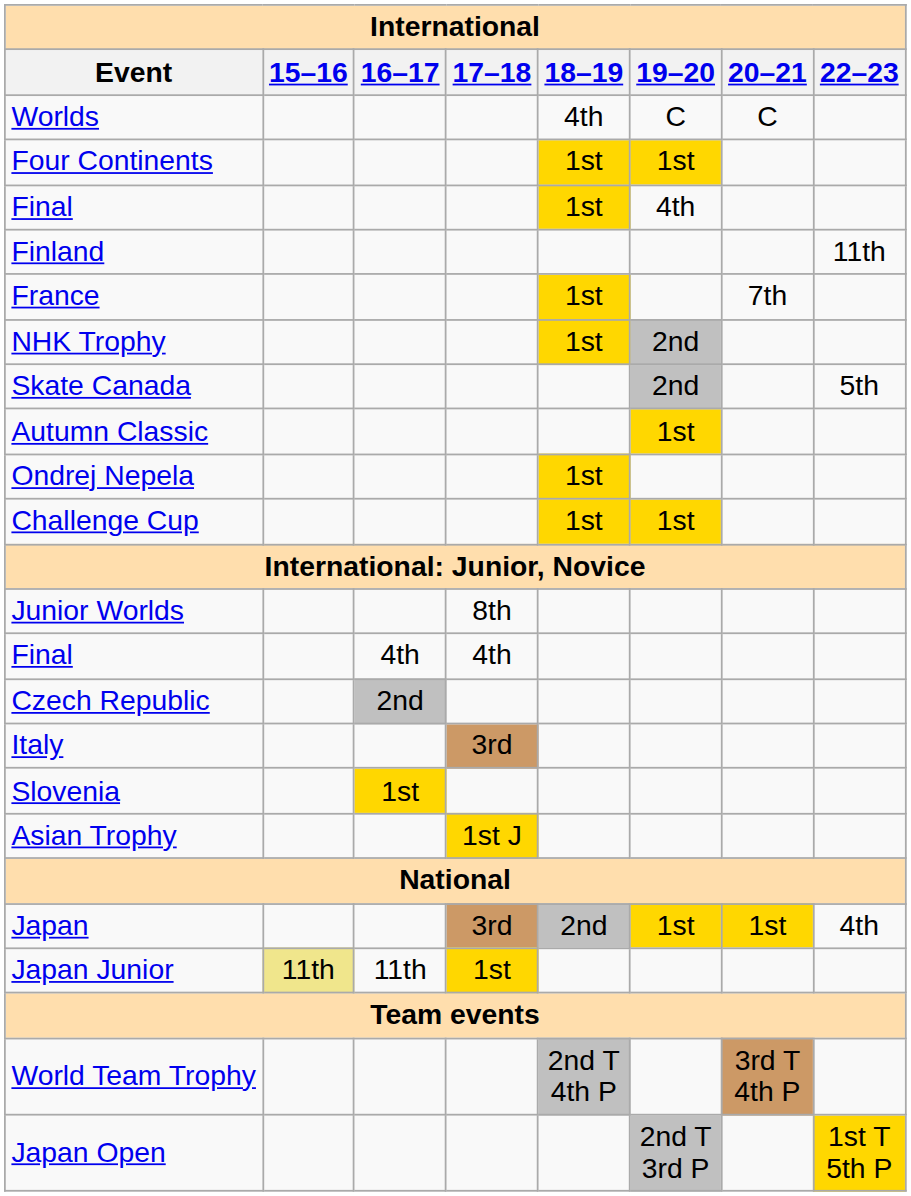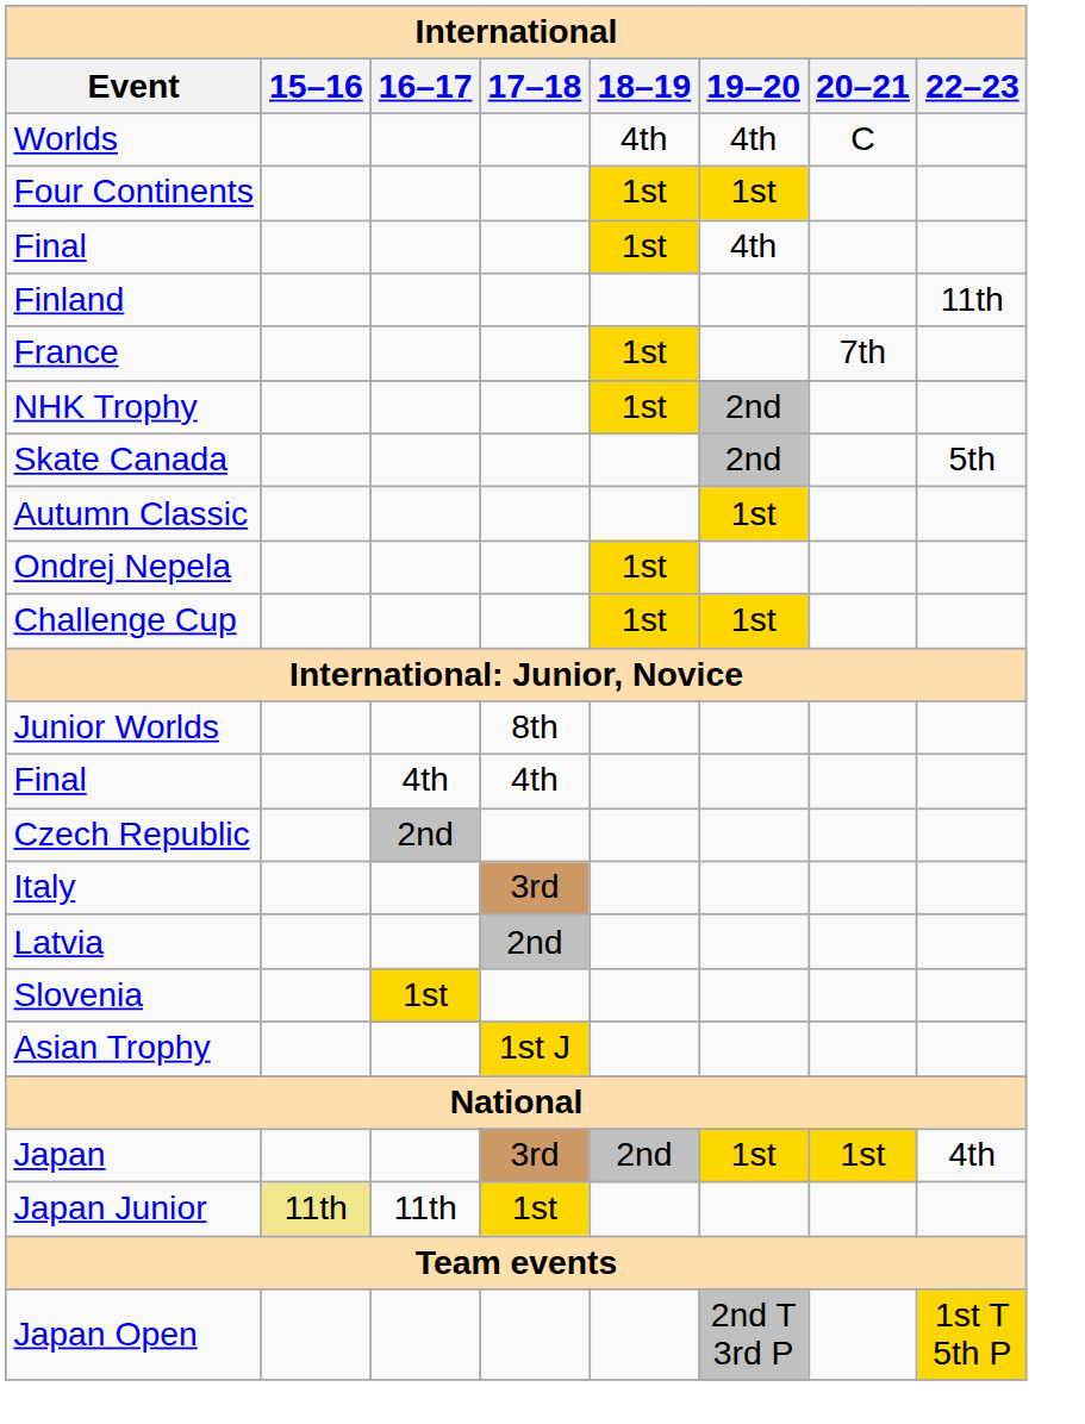Worlds | 19–20: C -> 4th
+ row: Latvia | 2nd
- row: World Team Trophy | 2nd T 4th P | 3rd T 4th P
